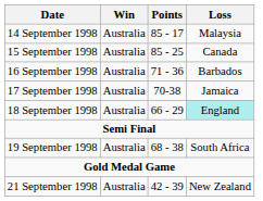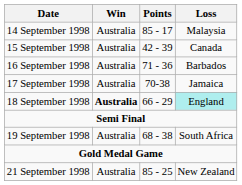15 September 1998 | Points: 85 - 25 -> 42 - 39
18 September 1998 | Win: normal -> bold
21 September 1998 | Points: 42 - 39 -> 85 - 25
